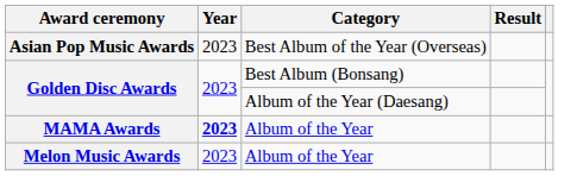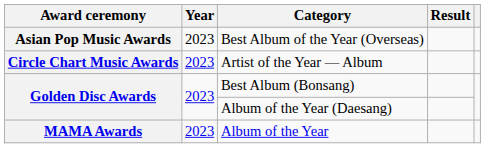+ row: Circle Chart Music Awards | 2023 | Artist of the Year — Album
MAMA Awards | Year: bold -> normal
- row: Melon Music Awards | 2023 | Album of the Year
